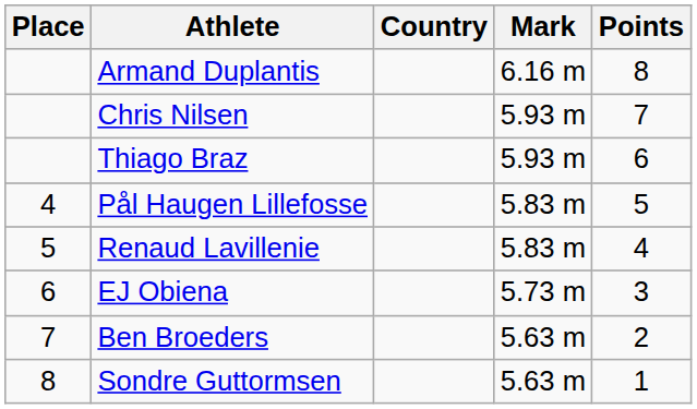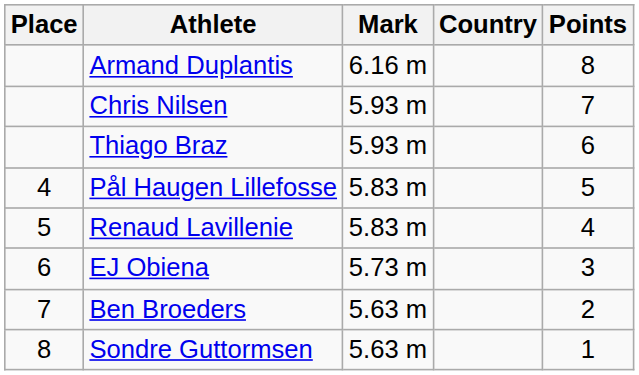columns swapped: Country <-> Mark
